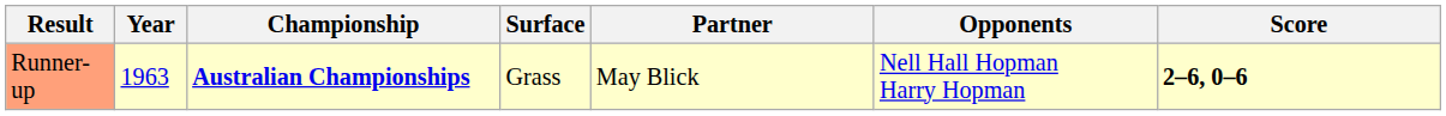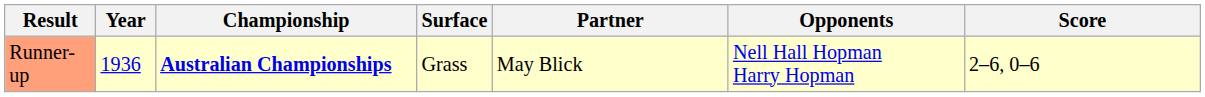Runner-up | Year: 1963 -> 1936
Runner-up | Score: bold -> normal
